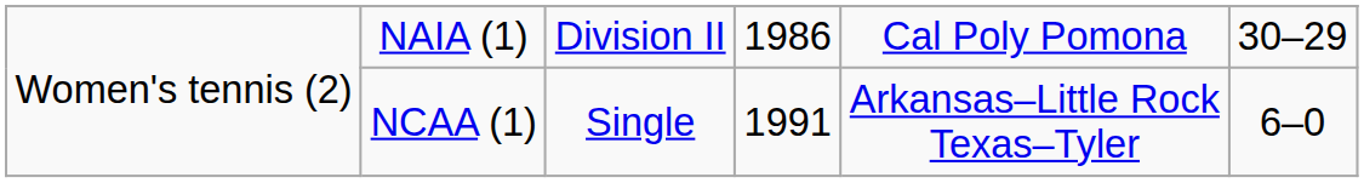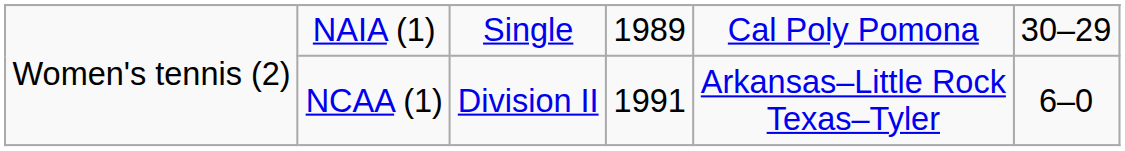NAIA (1) | column 3: Division II -> Single
NAIA (1) | column 4: 1986 -> 1989
NCAA (1) | column 3: Single -> Division II
